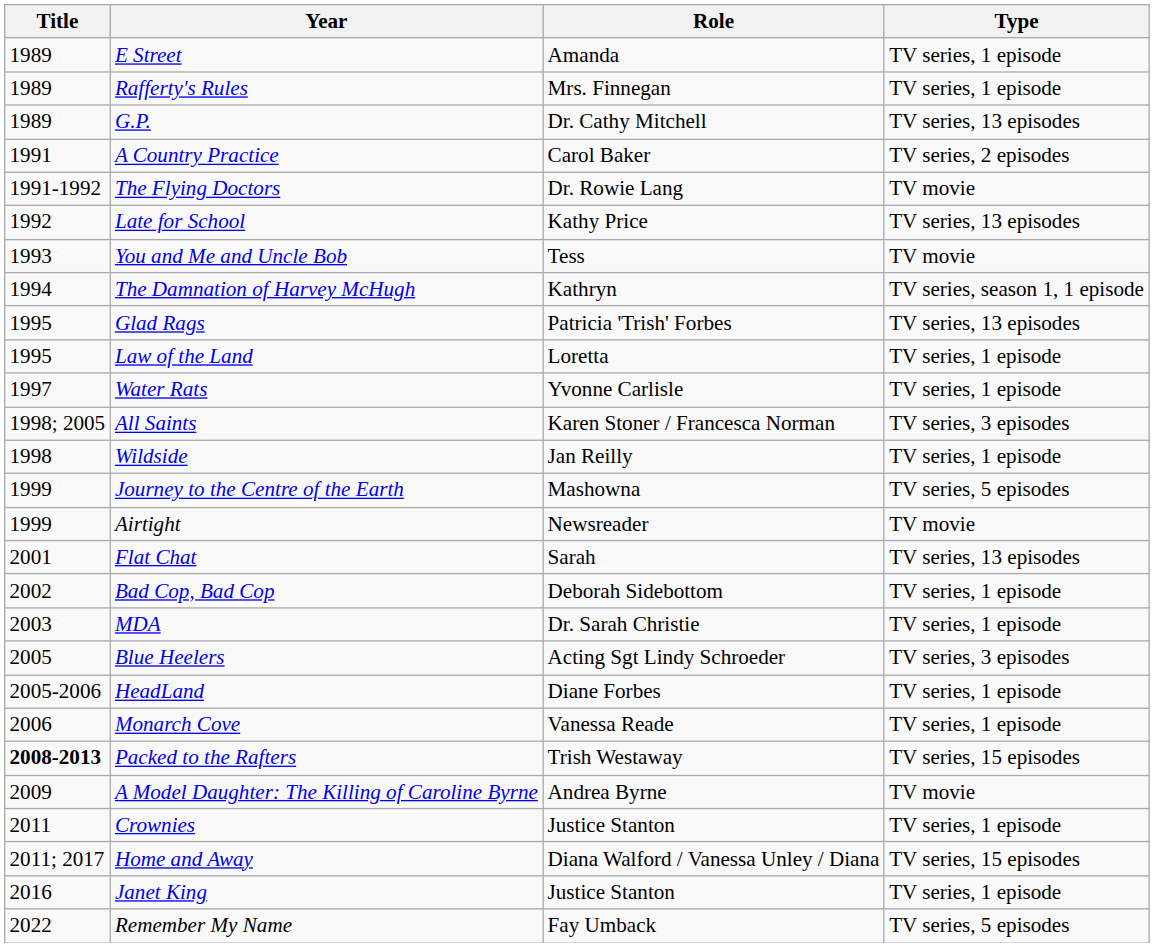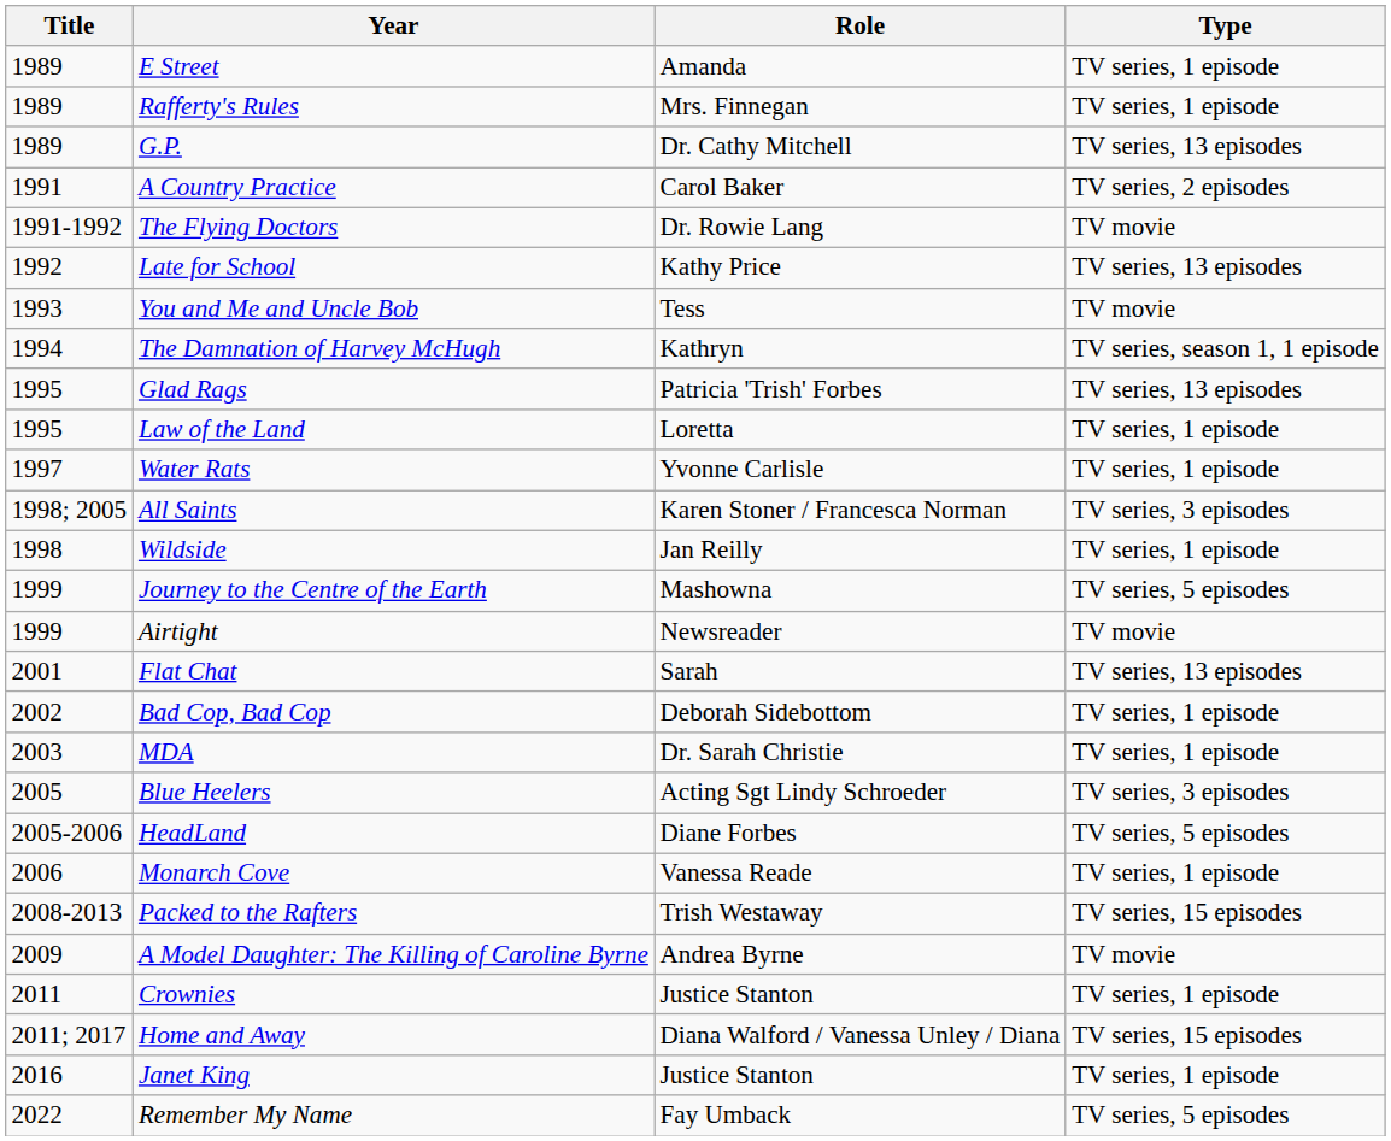HeadLand | Type: TV series, 1 episode -> TV series, 5 episodes
Packed to the Rafters | Title: bold -> normal
